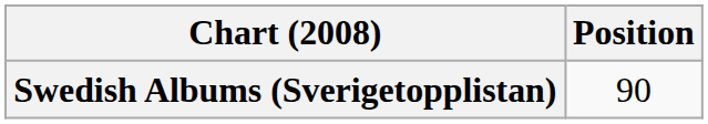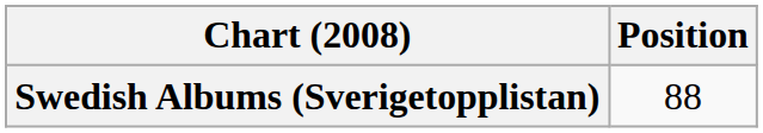Swedish Albums (Sverigetopplistan) | Position: 90 -> 88
